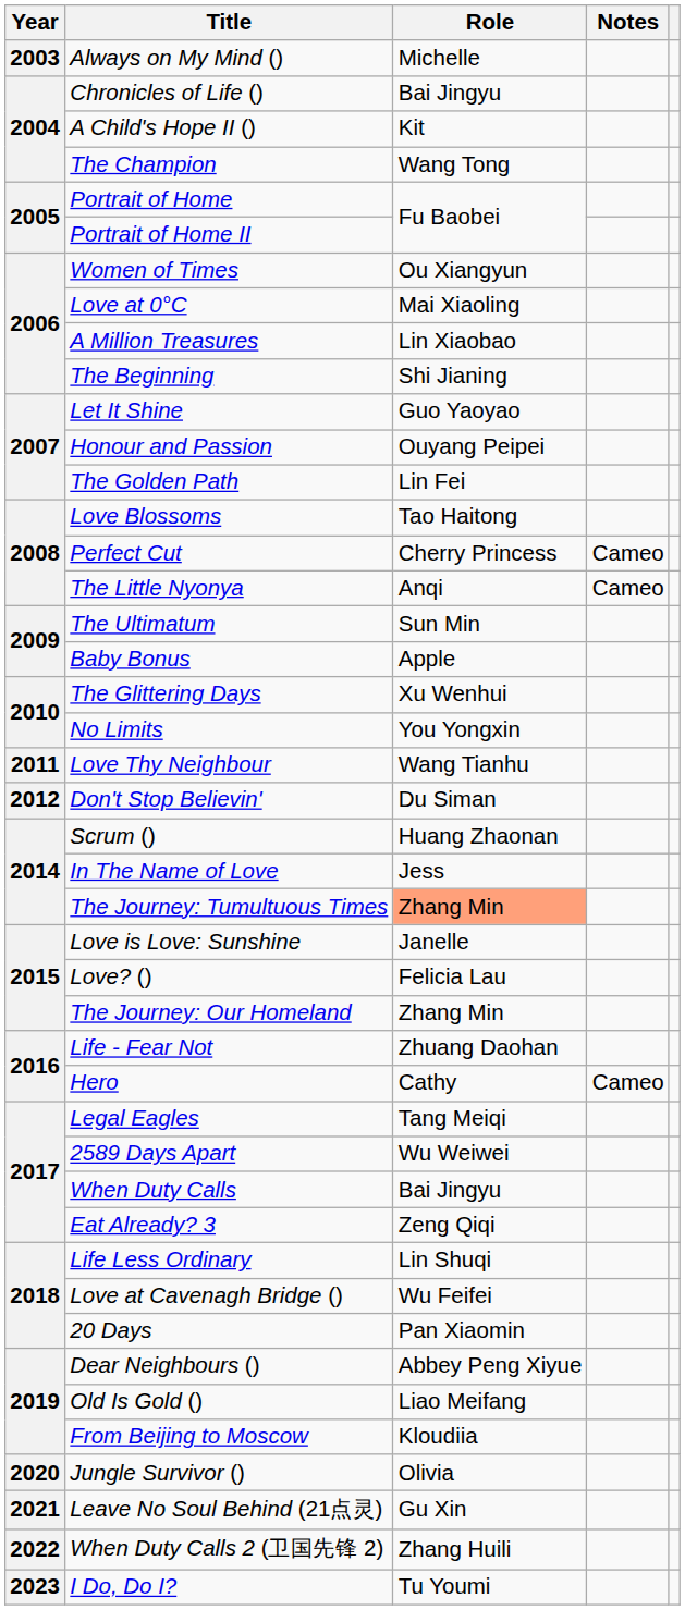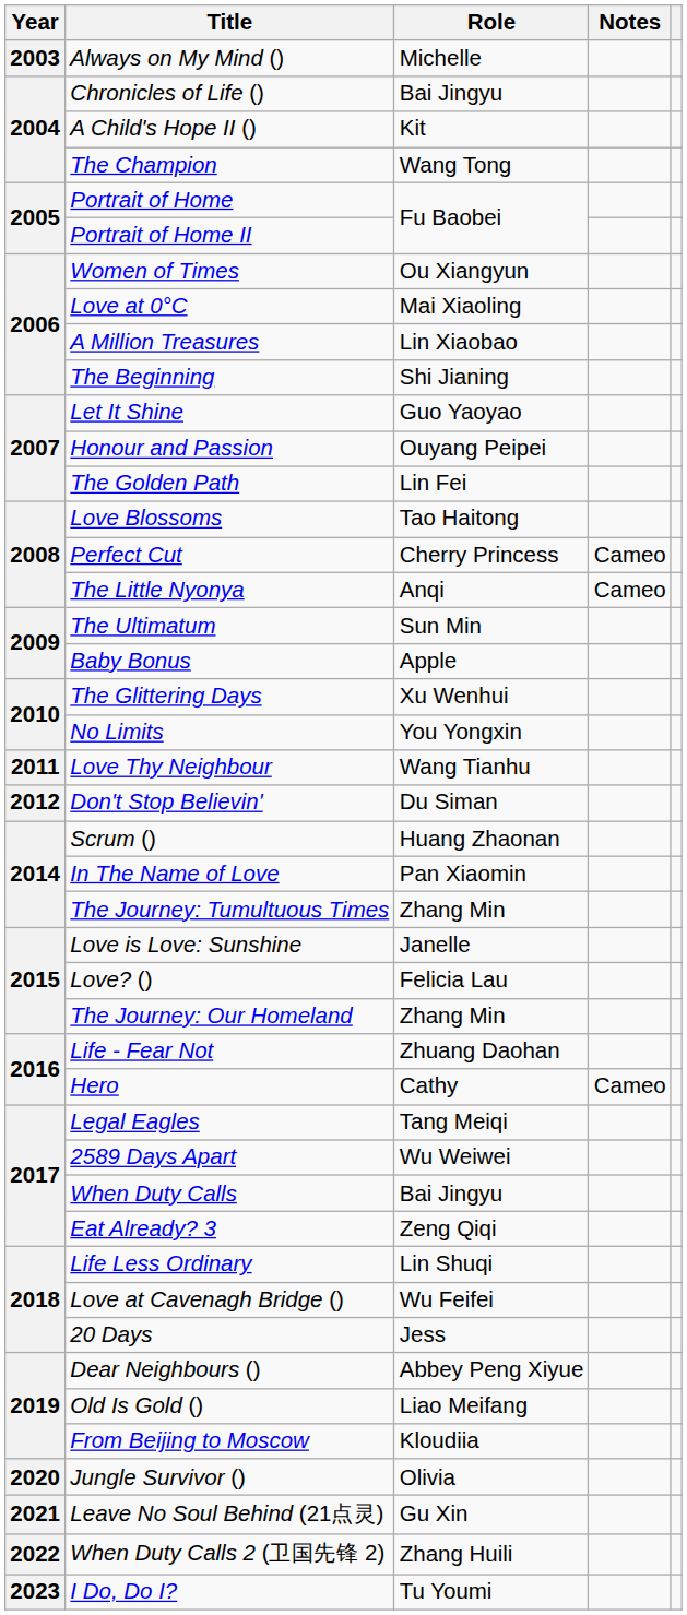In The Name of Love | Role: Jess -> Pan Xiaomin
The Journey: Tumultuous Times | Role: lightsalmon background -> no background
20 Days | Role: Pan Xiaomin -> Jess
